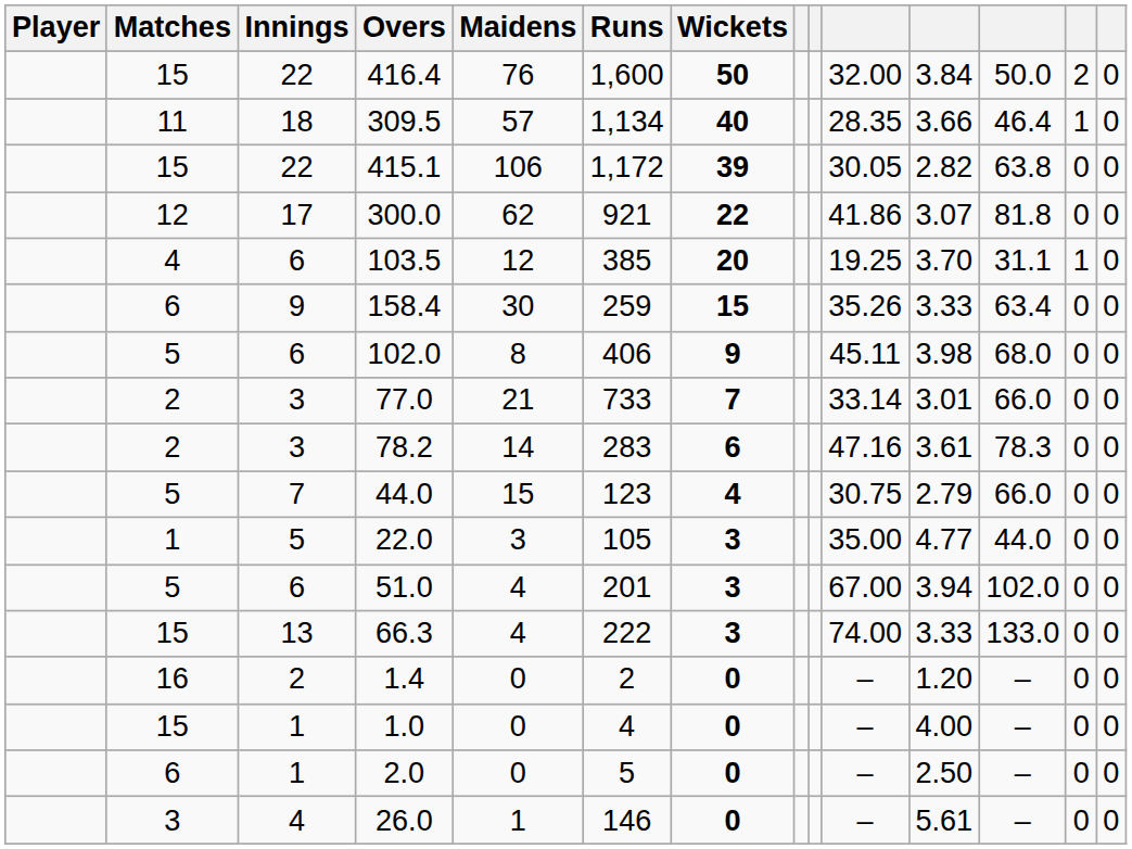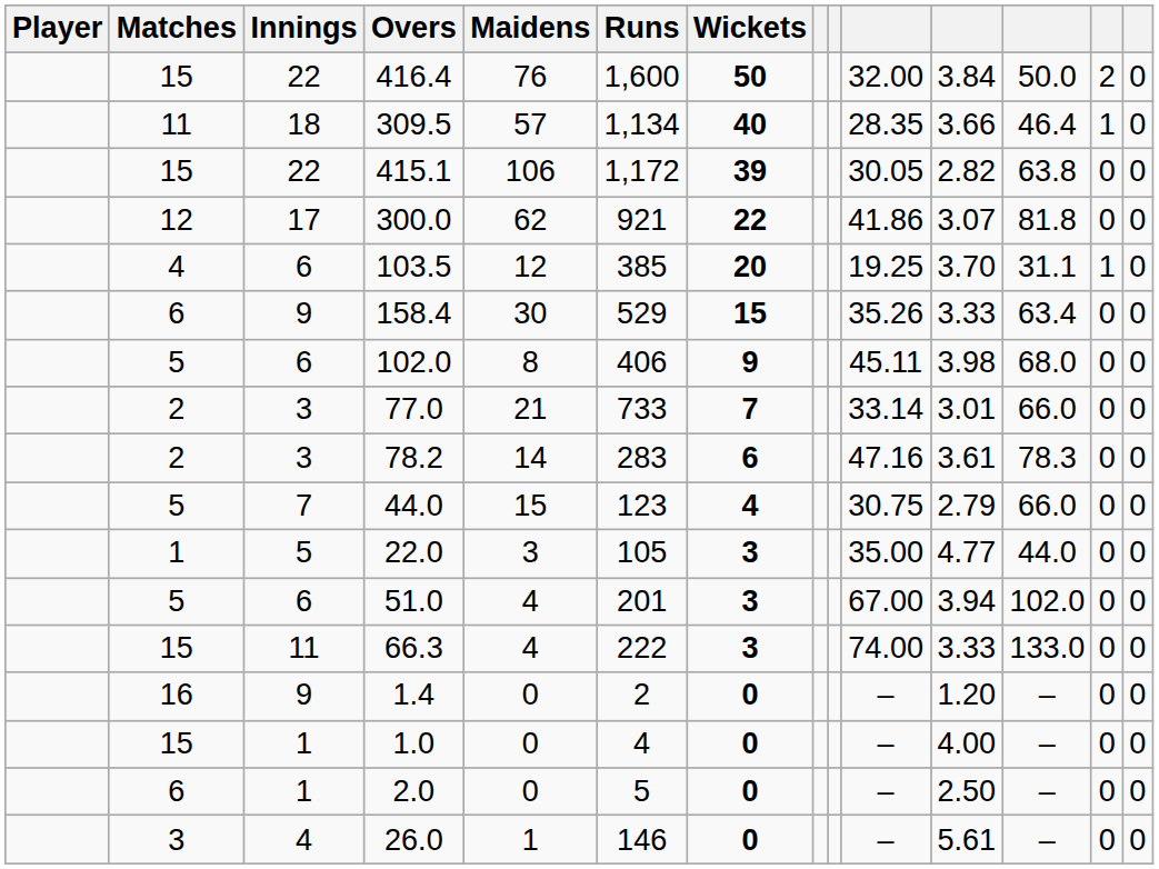158.4 | Runs: 259 -> 529
66.3 | Innings: 13 -> 11
1.4 | Innings: 2 -> 9
